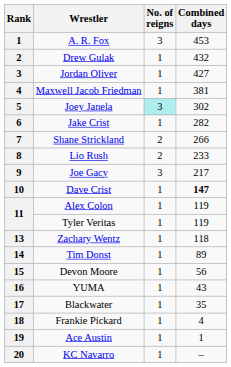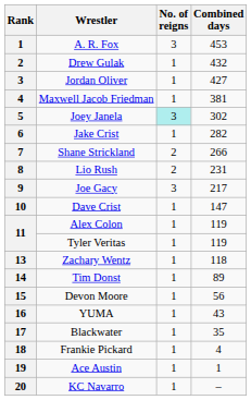Lio Rush | Combined days: 233 -> 231
Dave Crist | Combined days: bold -> normal
